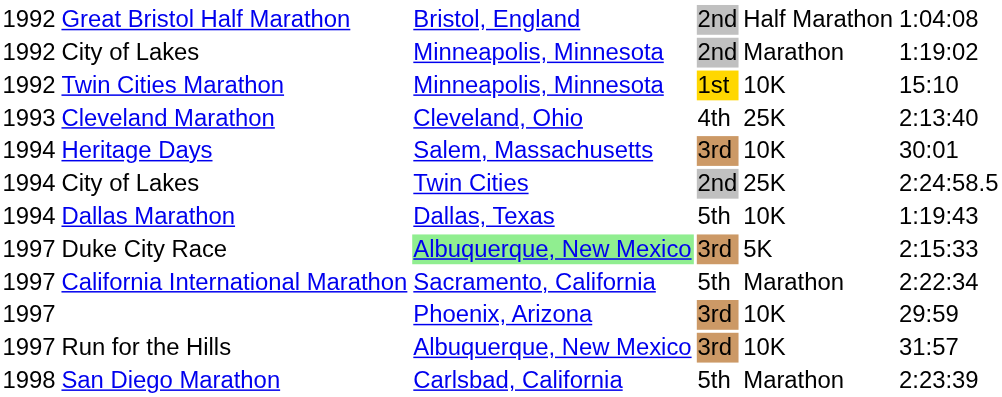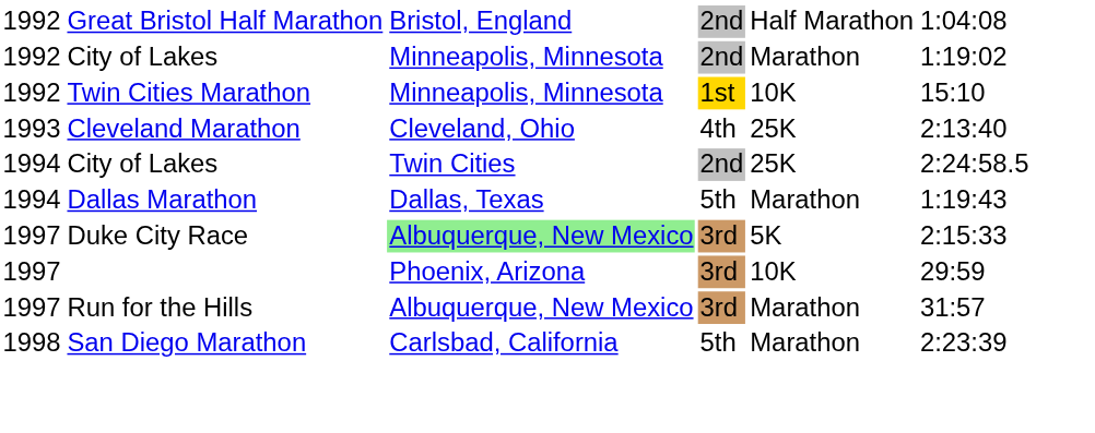- row: 1994 | Heritage Days | Salem, Massachusetts | 3rd | 10K | 30:01
Dallas Marathon | column 5: 10K -> Marathon
- row: 1997 | California International Marathon | Sacramento, California | 5th | Marathon | 2:22:34
Run for the Hills | column 5: 10K -> Marathon
